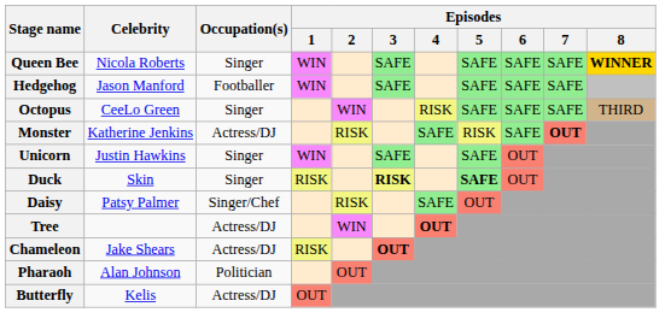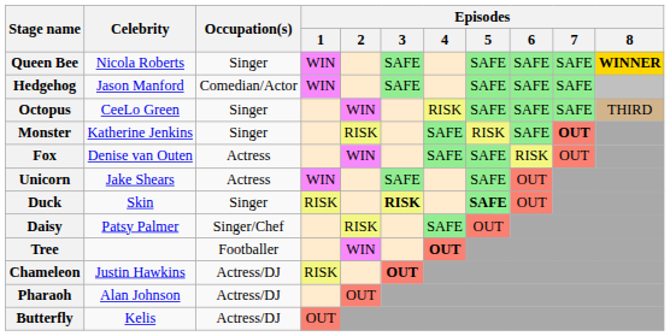Hedgehog | Occupation(s): Footballer -> Comedian/Actor
Monster | Occupation(s): Actress/DJ -> Singer
+ row: Fox | Denise van Outen | Actress | WIN | SAFE | SAFE | RISK | OUT
Unicorn | Celebrity: Justin Hawkins -> Jake Shears
Unicorn | Occupation(s): Singer -> Actress
Tree | Occupation(s): Actress/DJ -> Footballer
Chameleon | Celebrity: Jake Shears -> Justin Hawkins
Pharaoh | Occupation(s): Politician -> Actress/DJ
